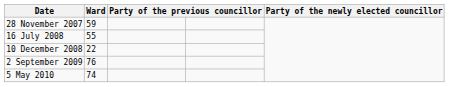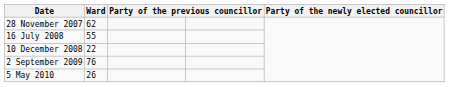28 November 2007 | Ward: 59 -> 62
5 May 2010 | Ward: 74 -> 26
